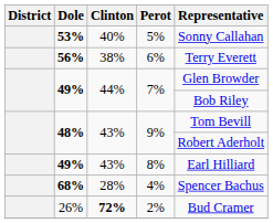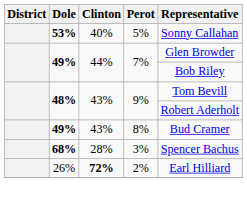- row: 56% | 38% | 6% | Terry Everett
49% / 43% | Representative: Earl Hilliard -> Bud Cramer
68% | Perot: 4% -> 3%
26% | Representative: Bud Cramer -> Earl Hilliard
